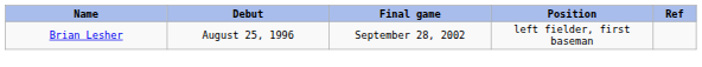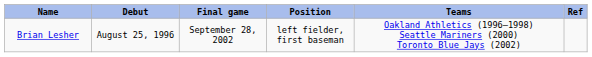+ column: Teams | Oakland Athletics (1996–1998) Seattle Mariners (2000) Toronto Blue Jays (2002)
